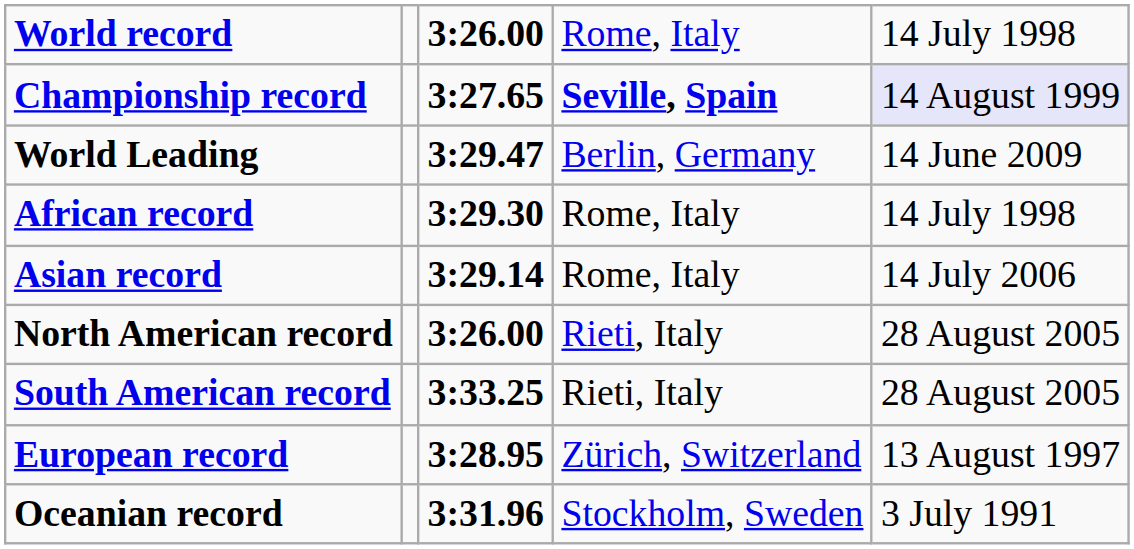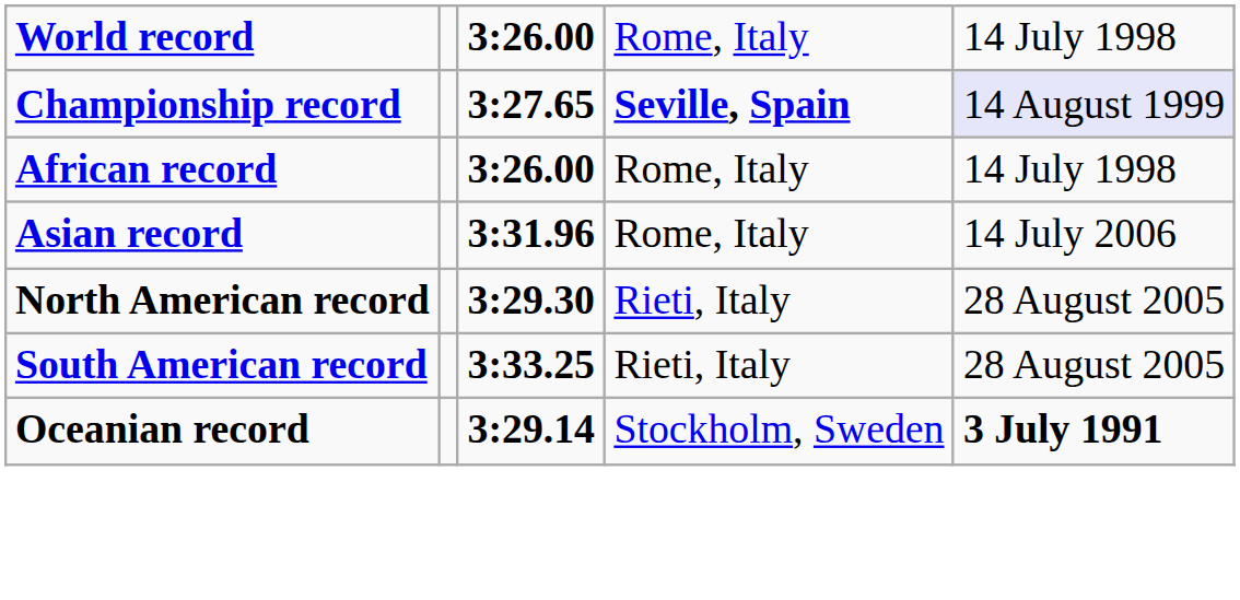- row: World Leading | 3:29.47 | Berlin, Germany | 14 June 2009
African record | column 3: 3:29.30 -> 3:26.00
Asian record | column 3: 3:29.14 -> 3:31.96
North American record | column 3: 3:26.00 -> 3:29.30
- row: European record | 3:28.95 | Zürich, Switzerland | 13 August 1997
Oceanian record | column 3: 3:31.96 -> 3:29.14
Oceanian record | column 5: normal -> bold
